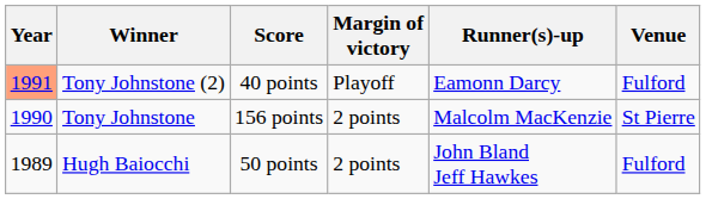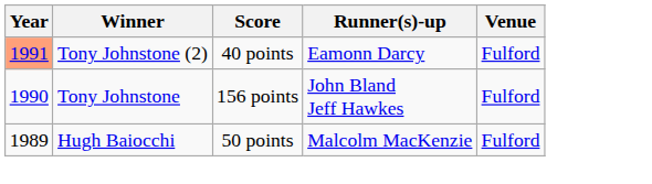- column: Margin of victory | Playoff | 2 points | 2 points
Tony Johnstone | Runner(s)-up: Malcolm MacKenzie -> John Bland Jeff Hawkes
Tony Johnstone | Venue: St Pierre -> Fulford
Hugh Baiocchi | Runner(s)-up: John Bland Jeff Hawkes -> Malcolm MacKenzie
